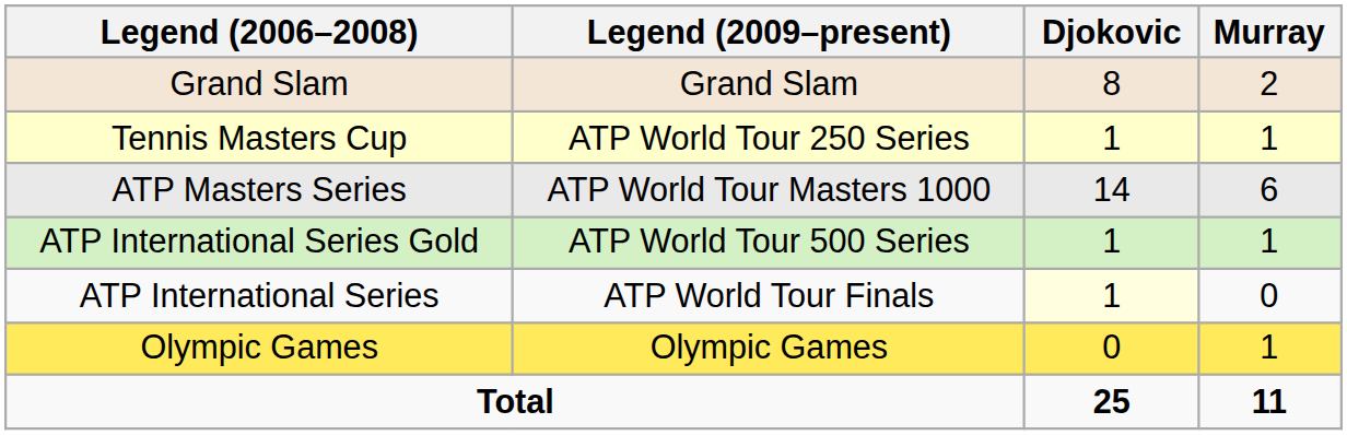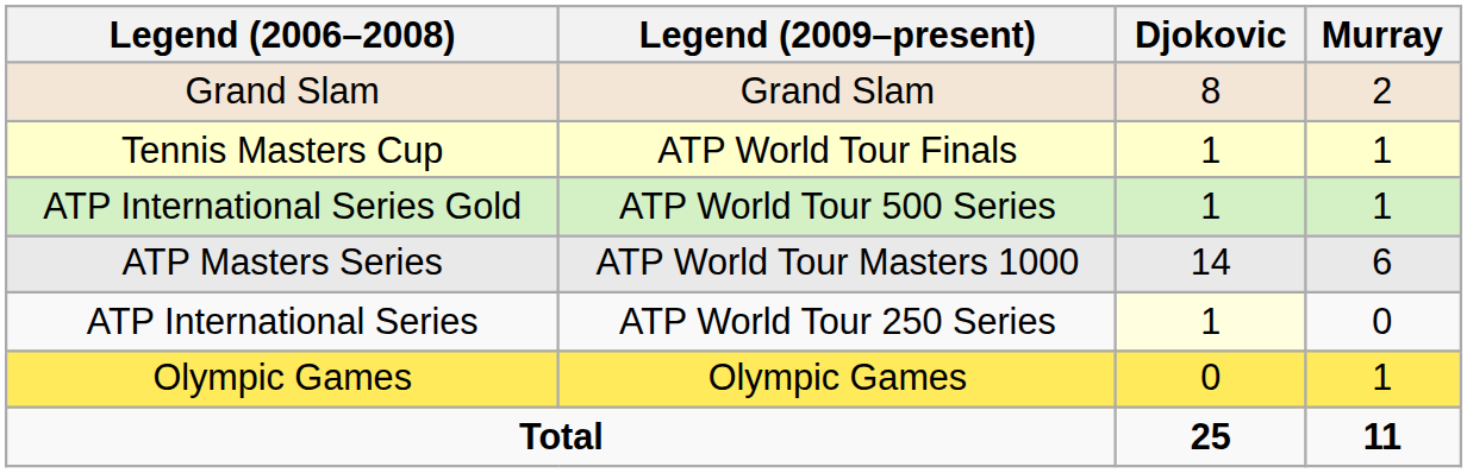Tennis Masters Cup | Legend (2009–present): ATP World Tour 250 Series -> ATP World Tour Finals
rows swapped: ATP Masters Series <-> ATP International Series Gold
ATP International Series | Legend (2009–present): ATP World Tour Finals -> ATP World Tour 250 Series
